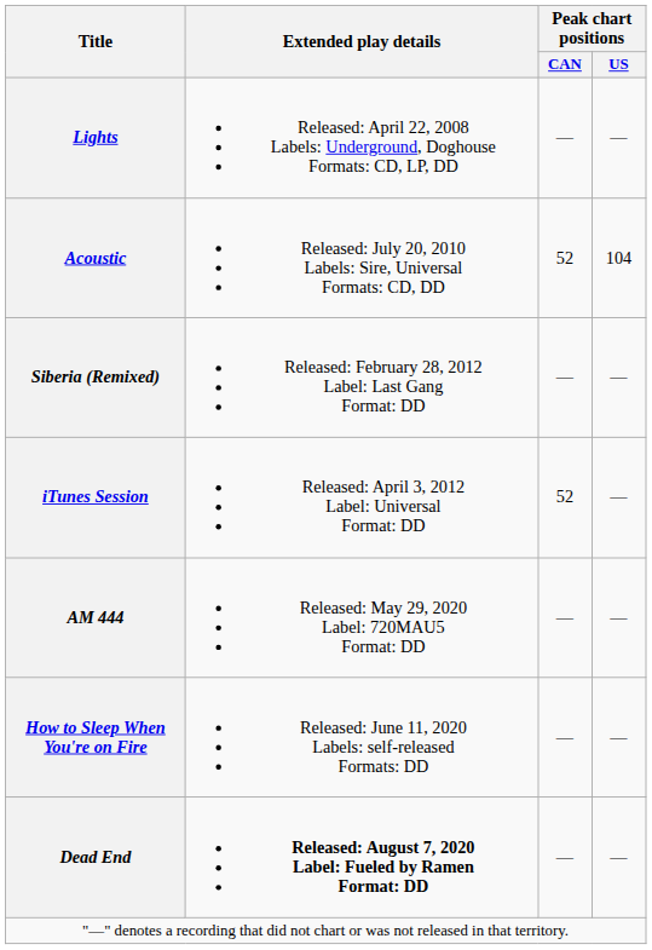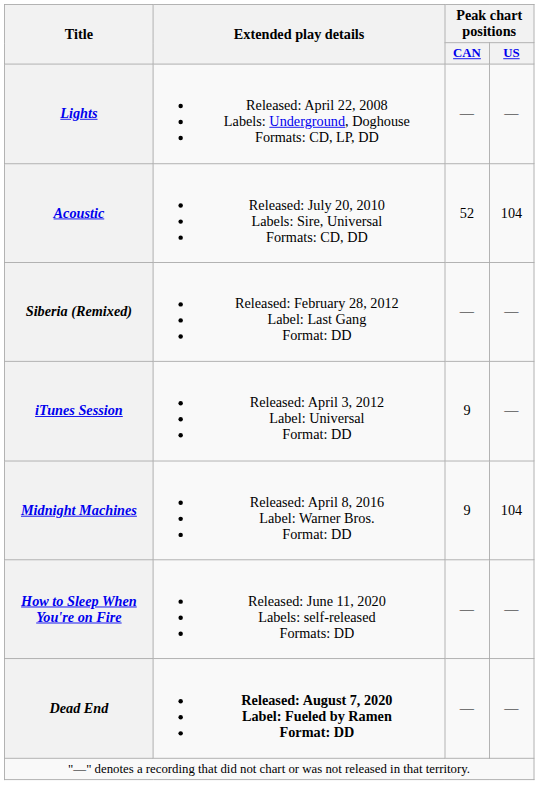iTunes Session | Peak chart positions / CAN: 52 -> 9
+ row: Midnight Machines | Released: April 8, 2016 Label: Warner Bros. Format: DD | 9 | 104
- row: AM 444 | Released: May 29, 2020 Label: 720MAU5 Format: DD | — | —
